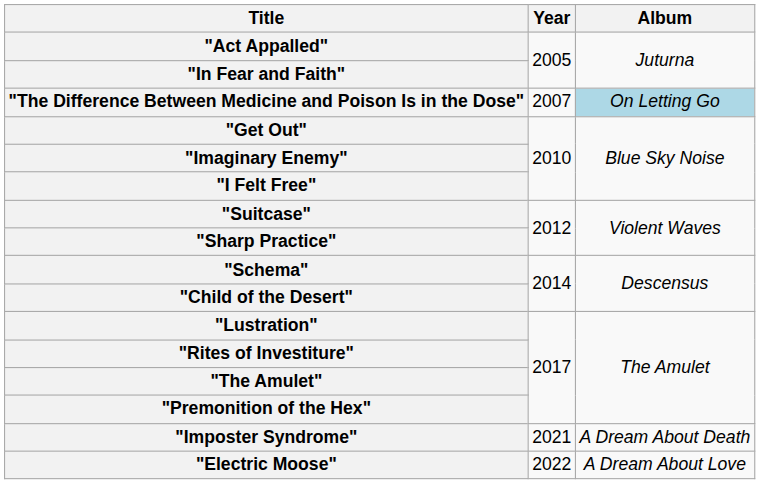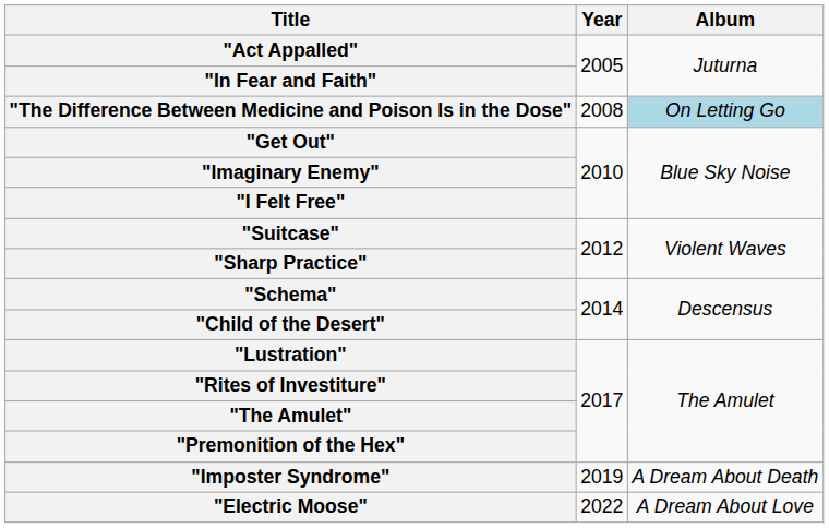"The Difference Between Medicine and Poison Is in the Dose" | Year: 2007 -> 2008
"Imposter Syndrome" | Year: 2021 -> 2019
